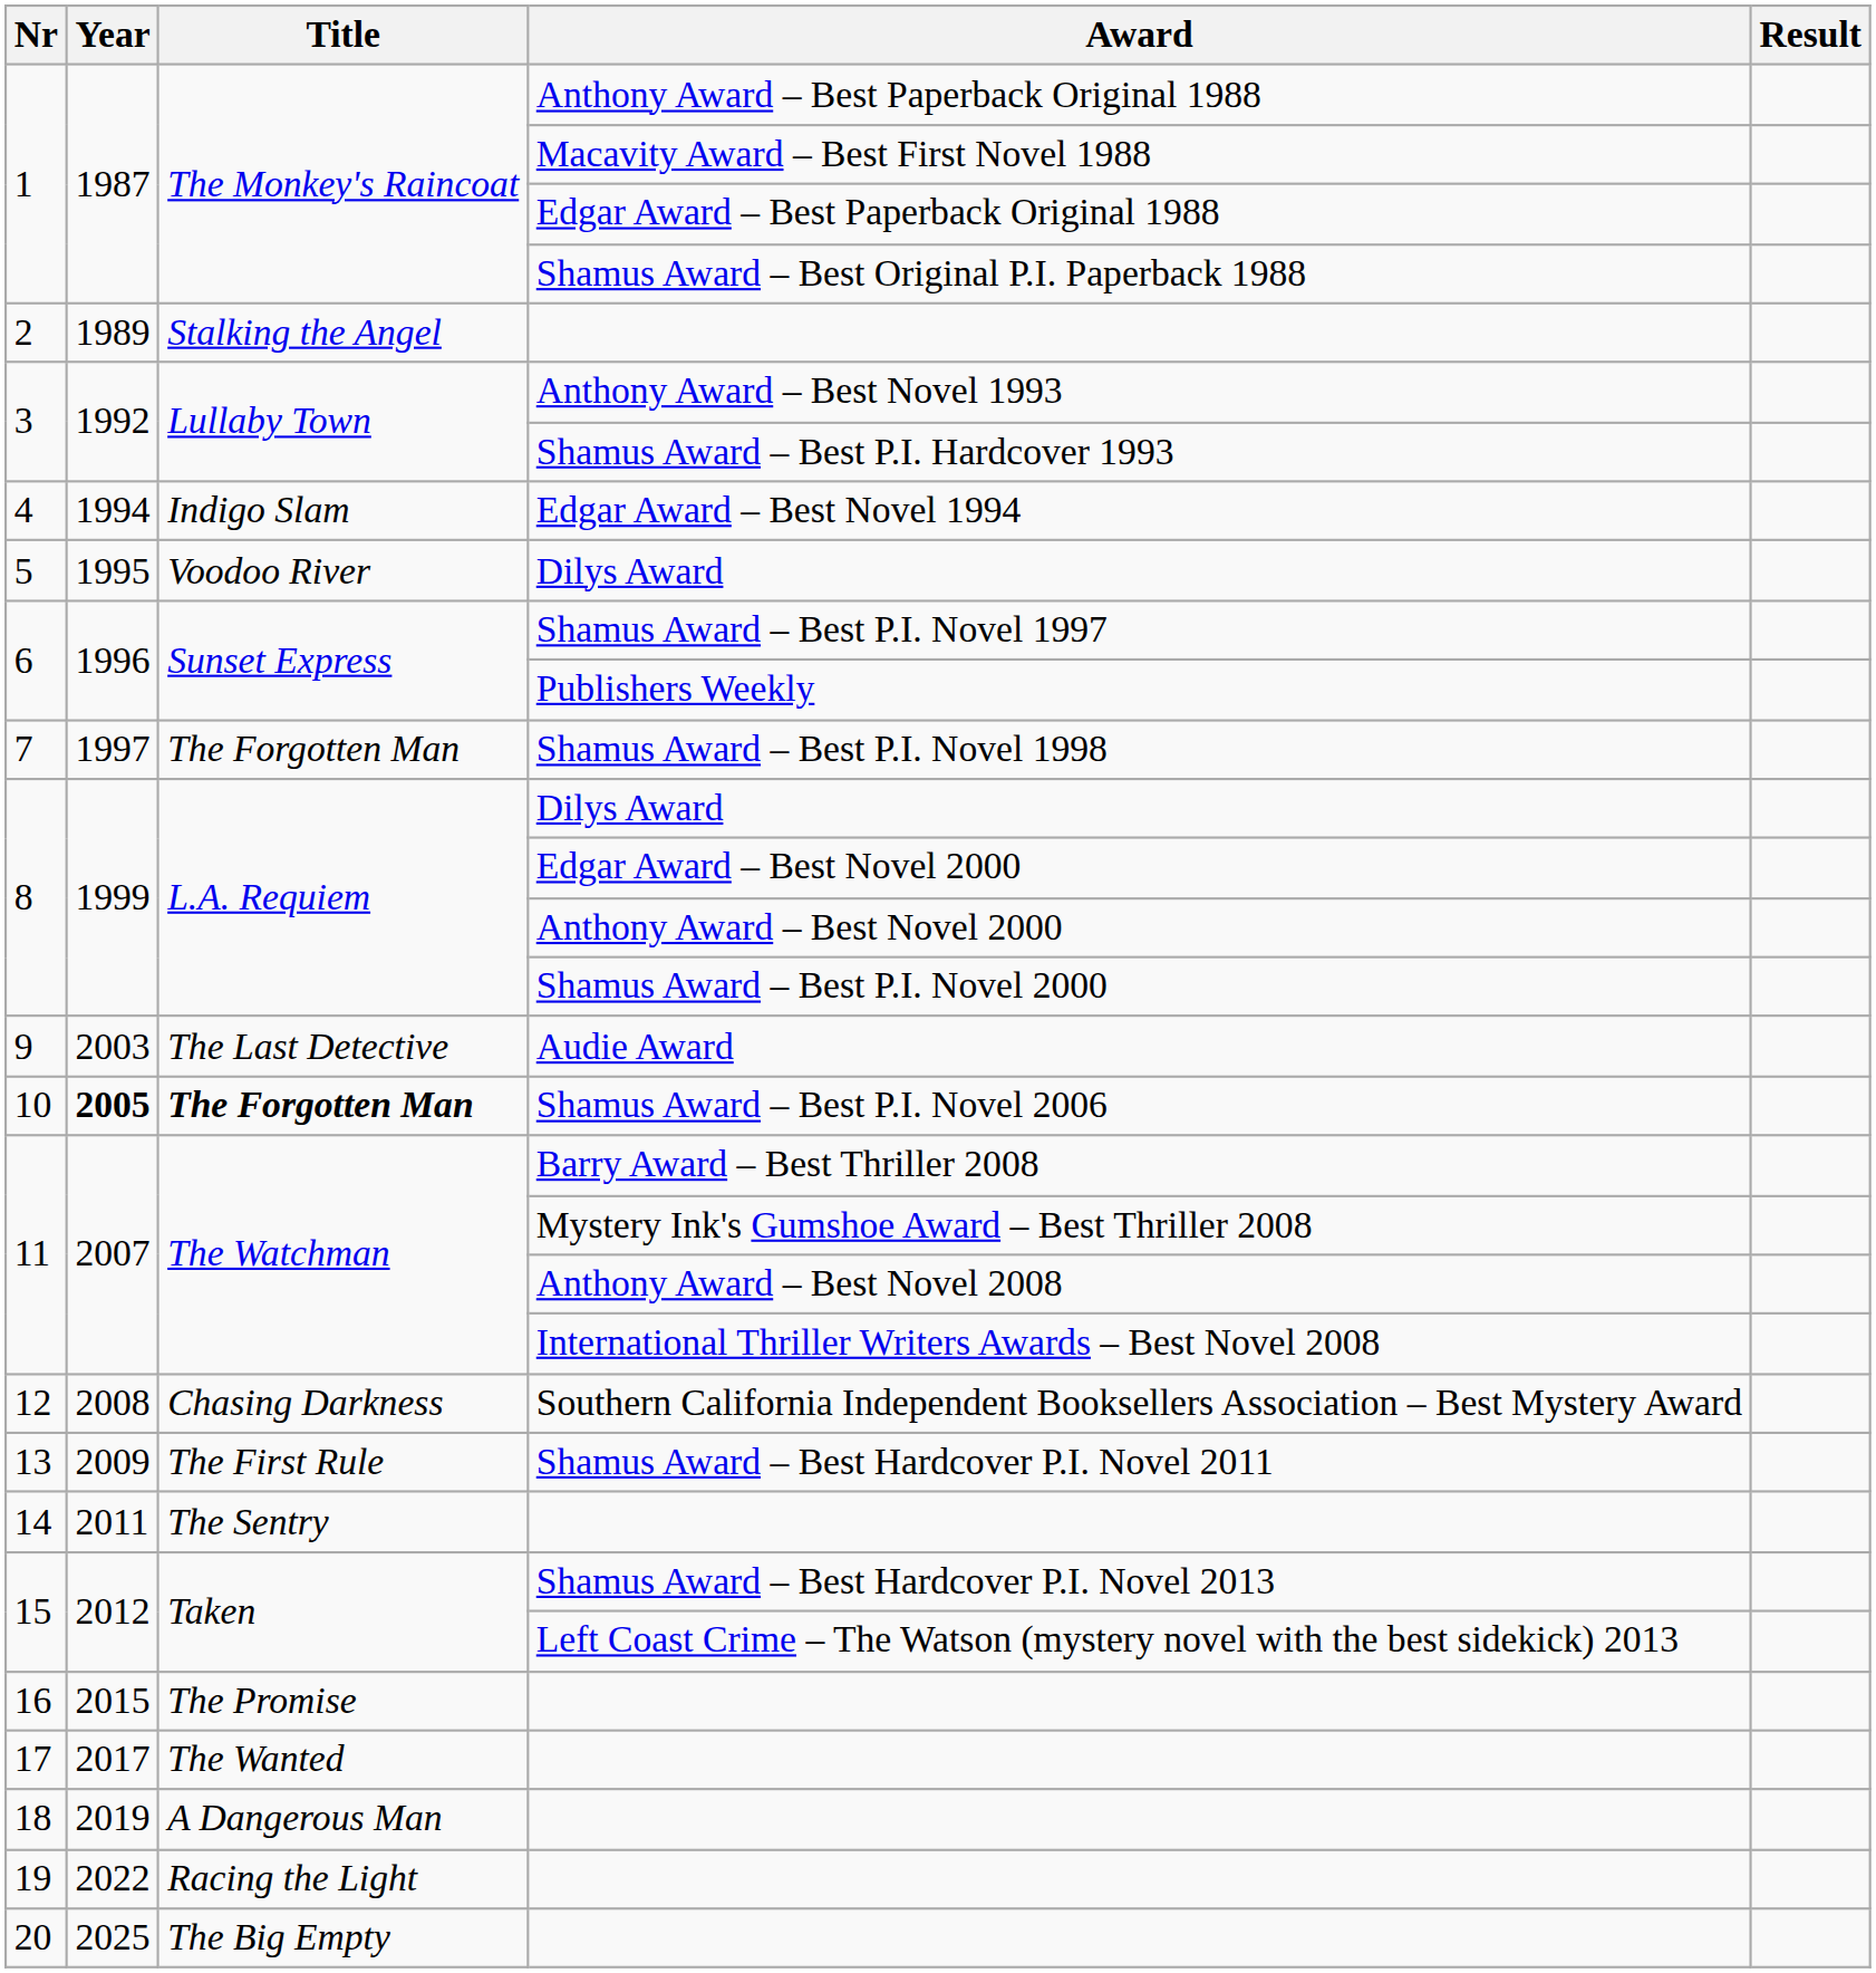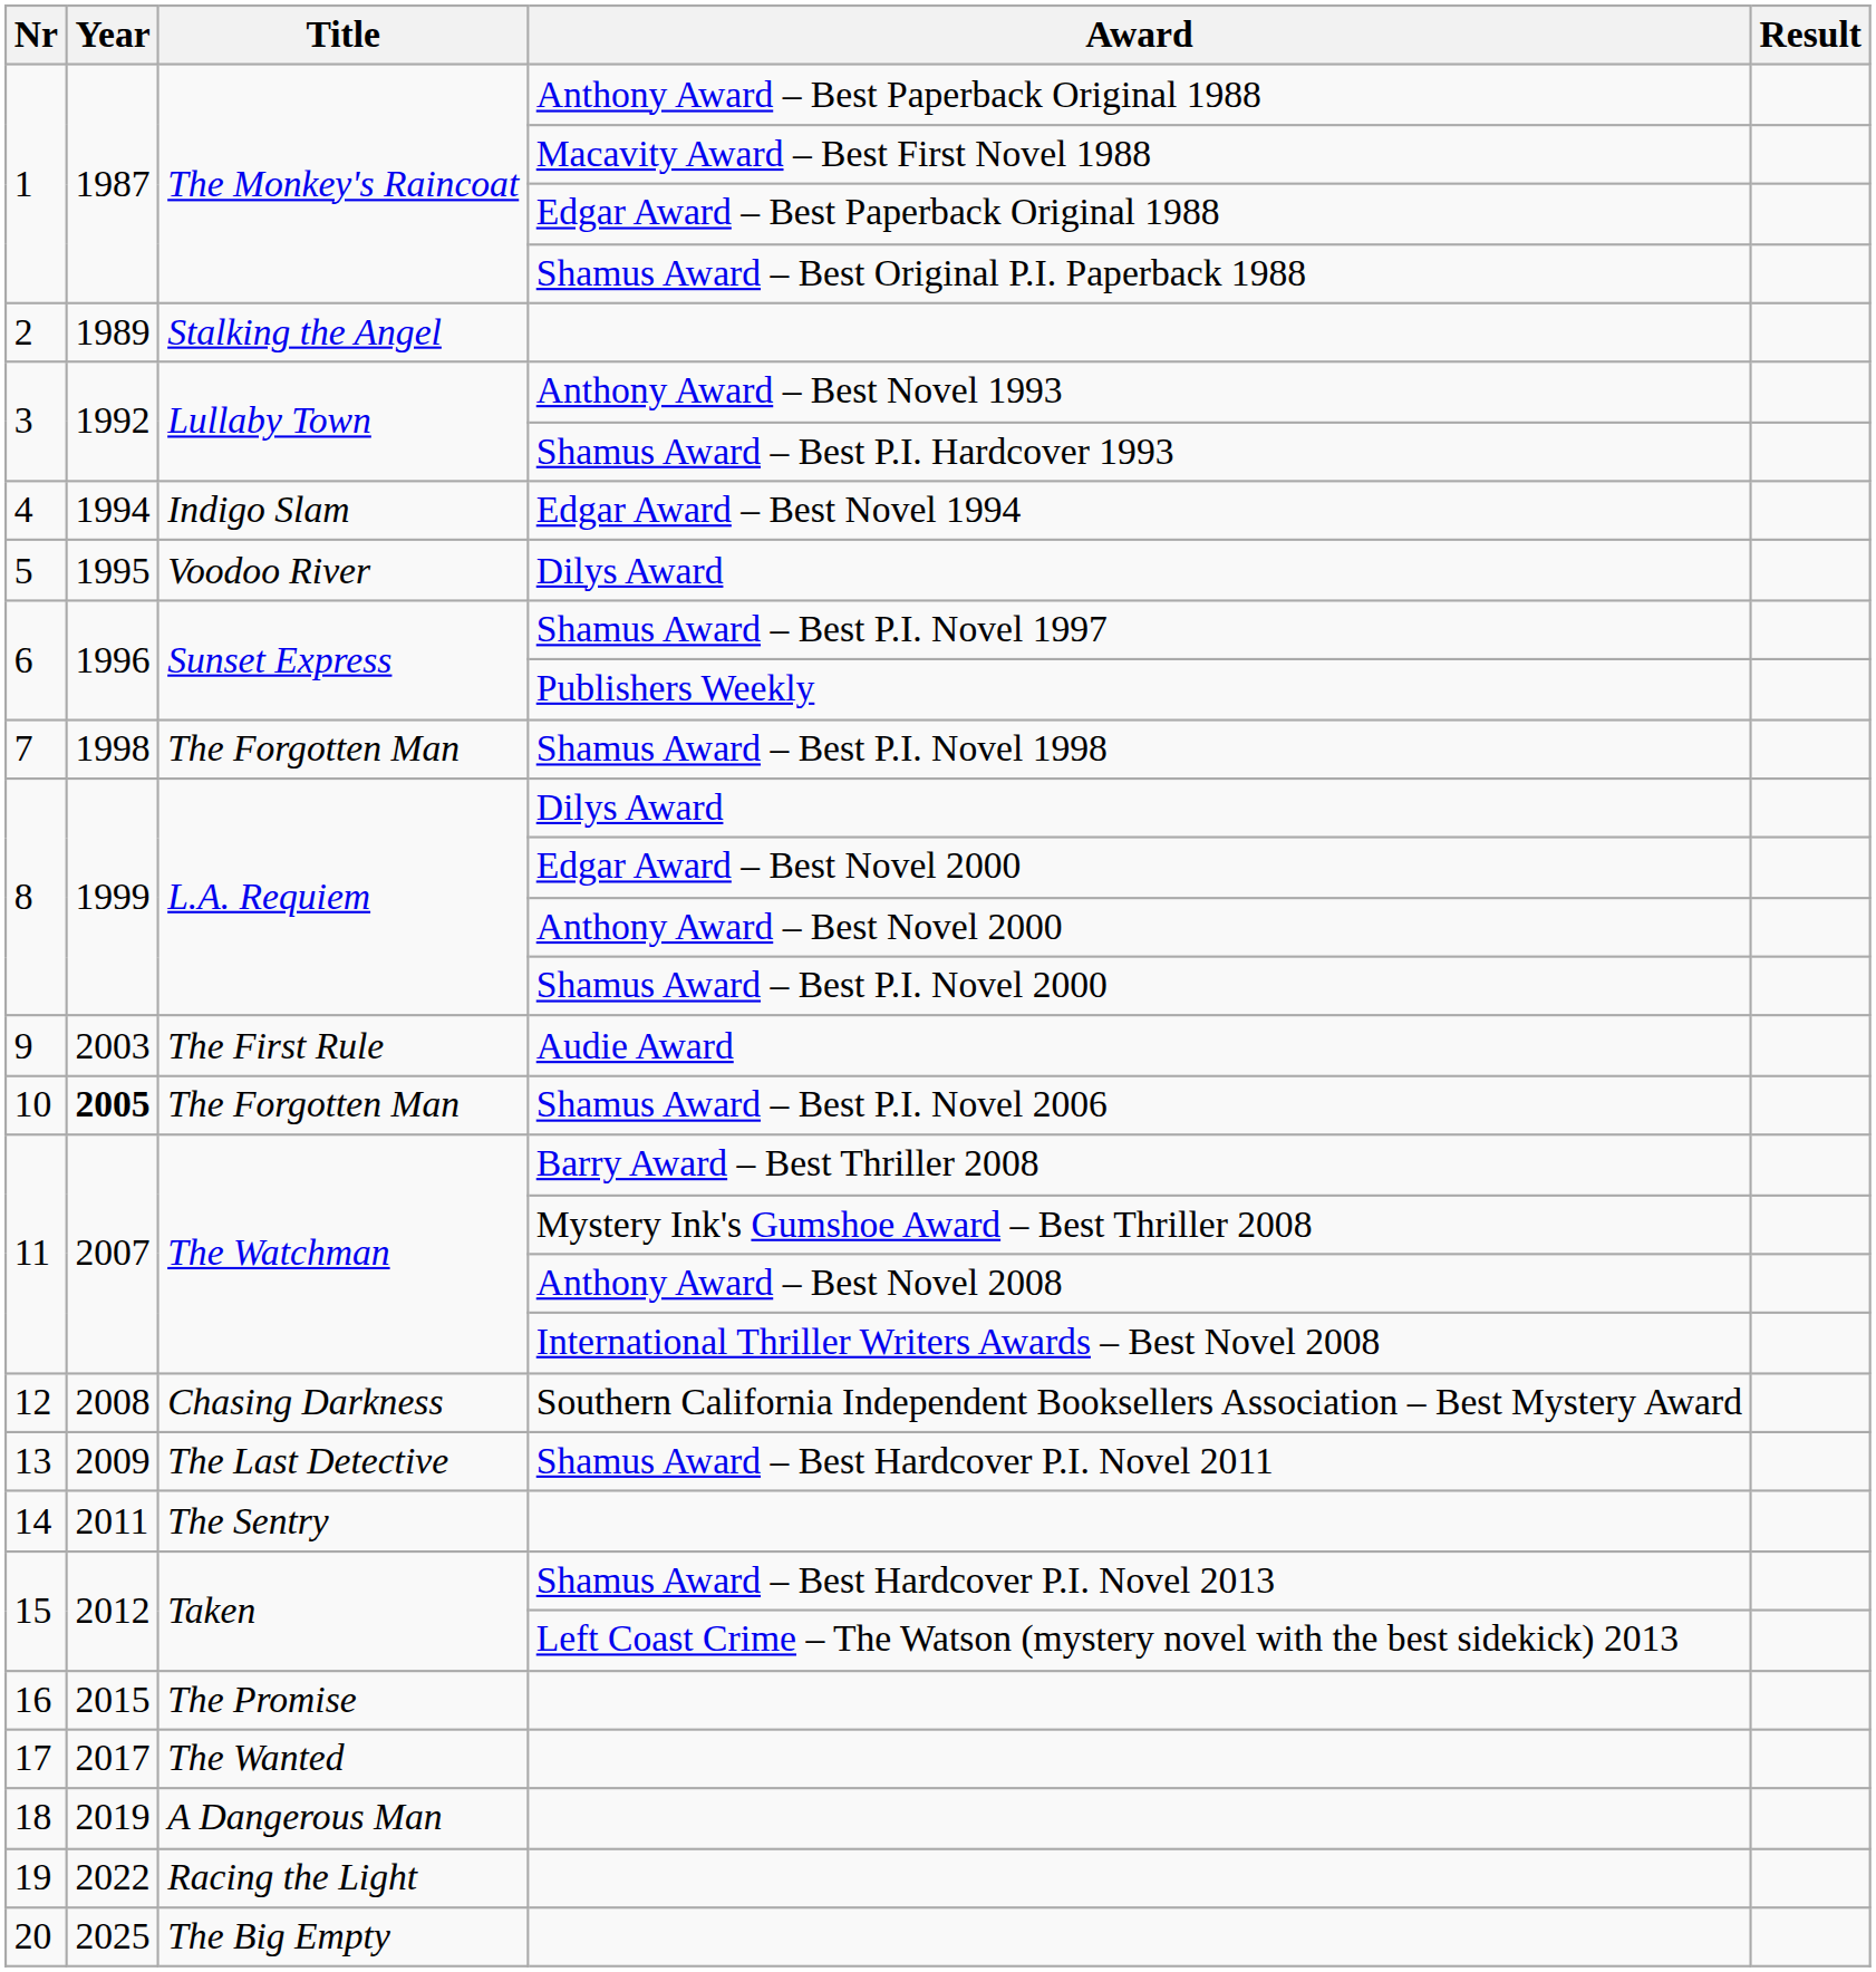Shamus Award – Best P.I. Novel 1998 | Year: 1997 -> 1998
Audie Award | Title: The Last Detective -> The First Rule
Shamus Award – Best P.I. Novel 2006 | Title: bold -> normal
Shamus Award – Best Hardcover P.I. Novel 2011 | Title: The First Rule -> The Last Detective
